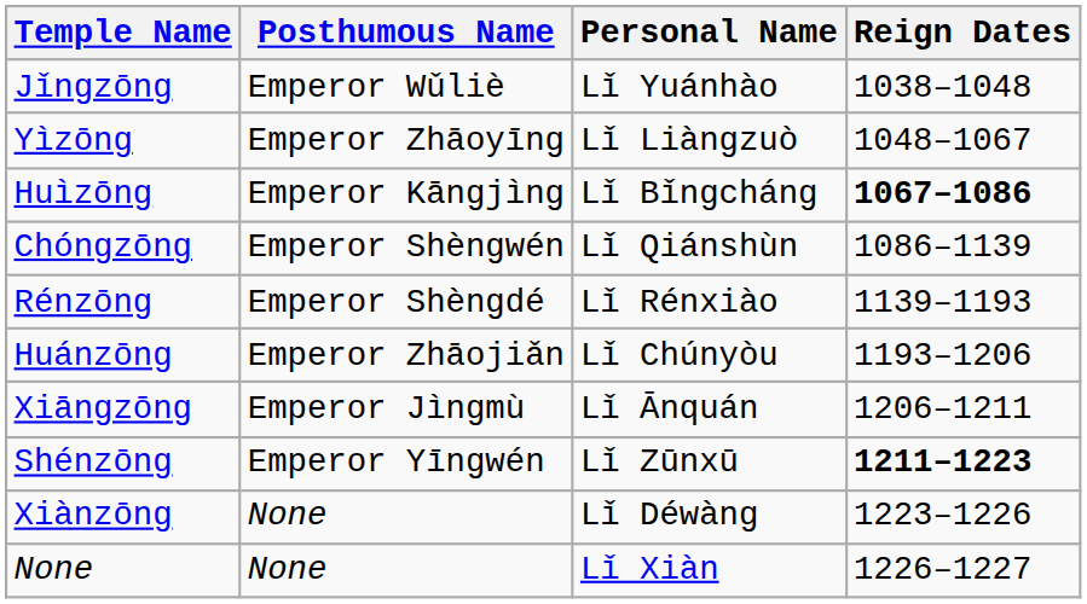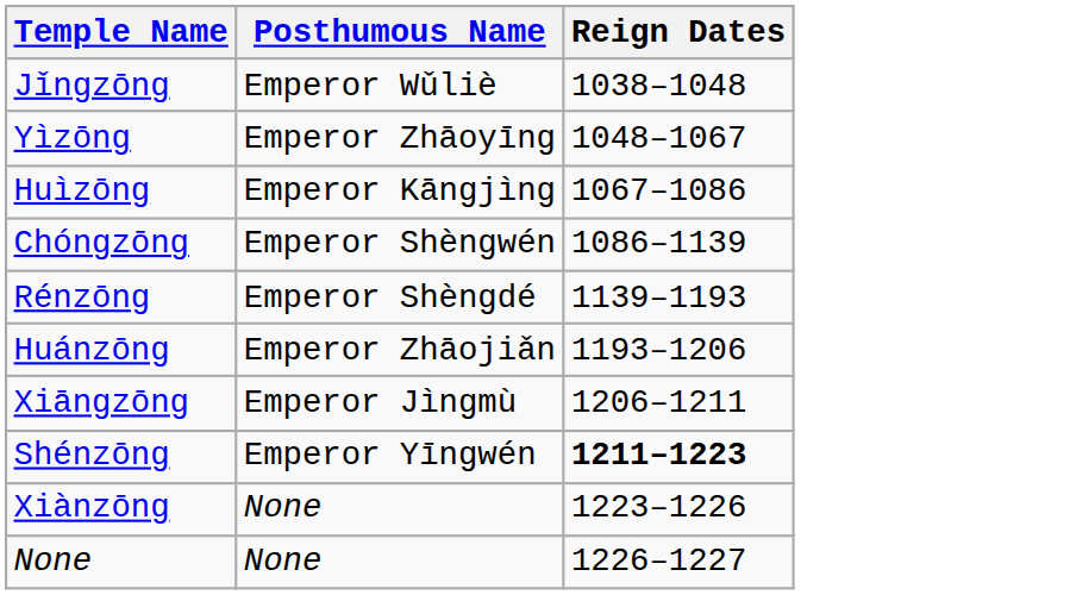- column: Personal Name | Lǐ Yuánhào | Lǐ Liàngzuò | Lǐ Bǐngcháng | Lǐ Qiánshùn | Lǐ Rénxiào | Lǐ Chúnyòu | Lǐ Ānquán | Lǐ Zūnxū | Lǐ Déwàng | Lǐ Xiàn
Huìzōng | Reign Dates: bold -> normal
